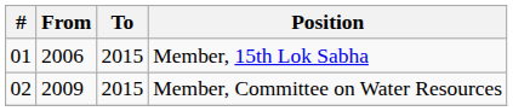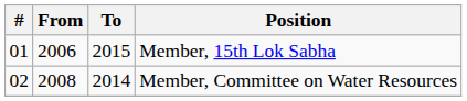Member, Committee on Water Resources | From: 2009 -> 2008
Member, Committee on Water Resources | To: 2015 -> 2014
